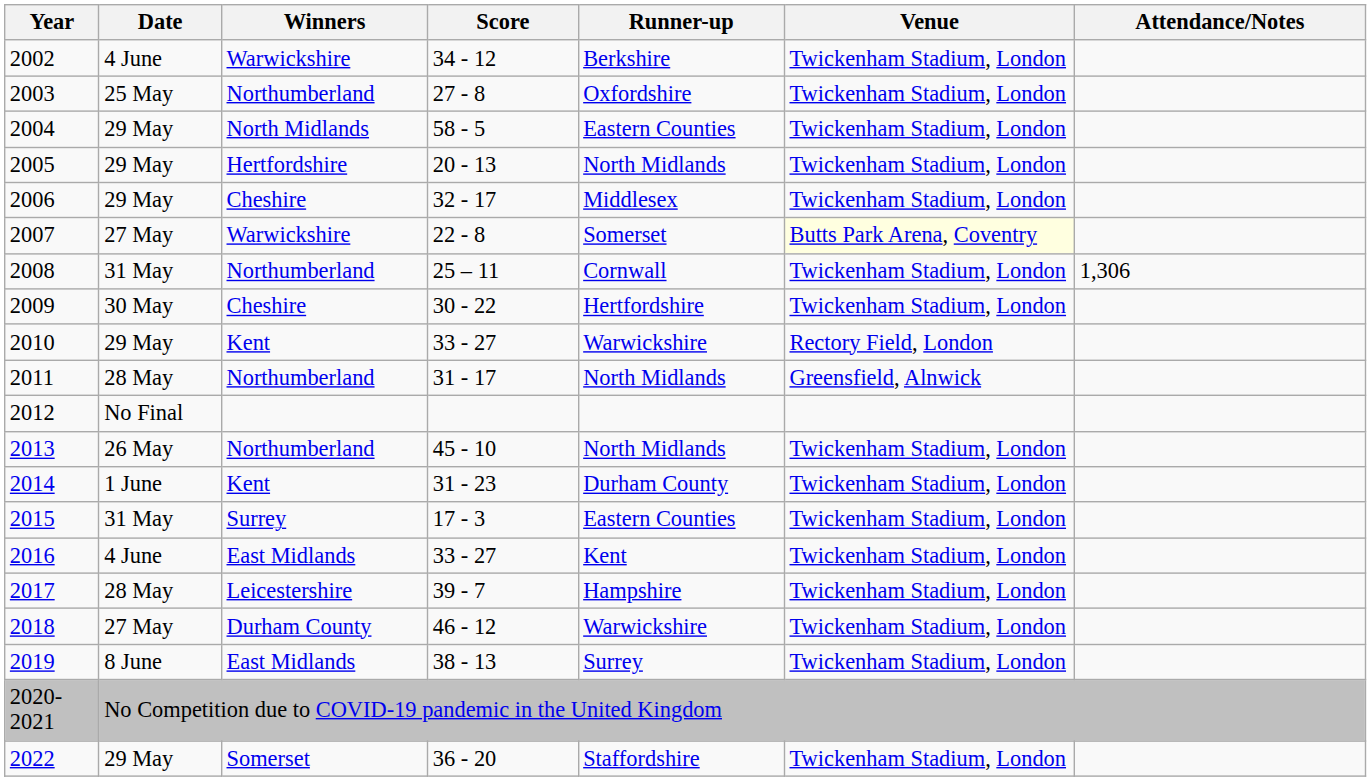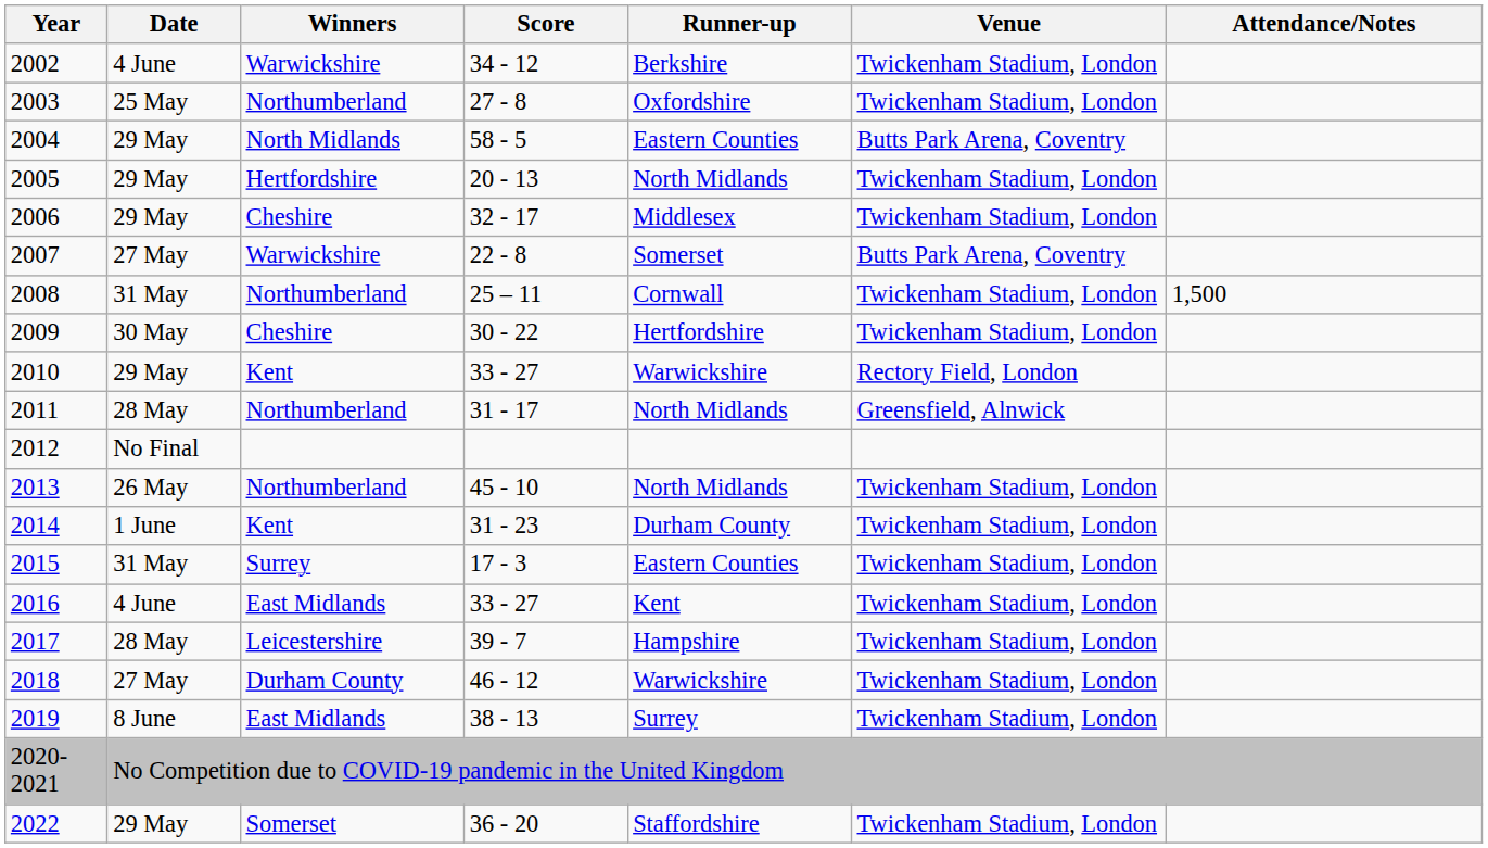2004 | Venue: Twickenham Stadium, London -> Butts Park Arena, Coventry
2007 | Venue: lightyellow background -> no background
2008 | Attendance/Notes: 1,306 -> 1,500
